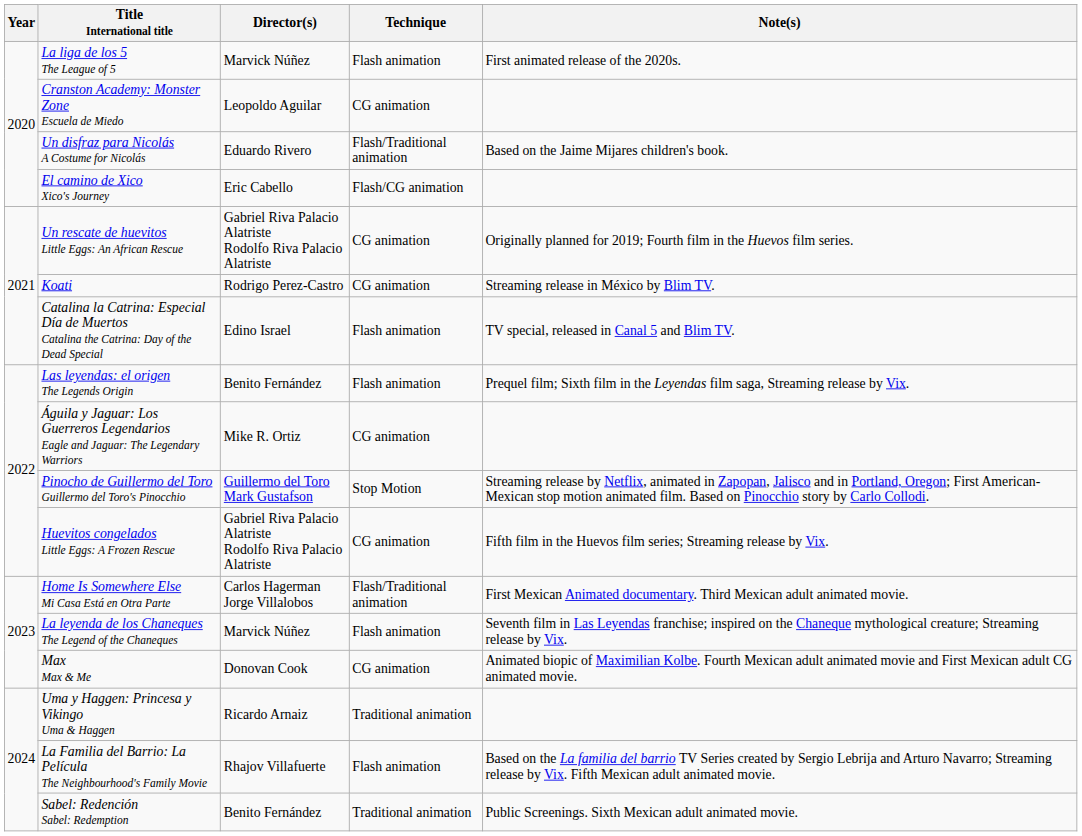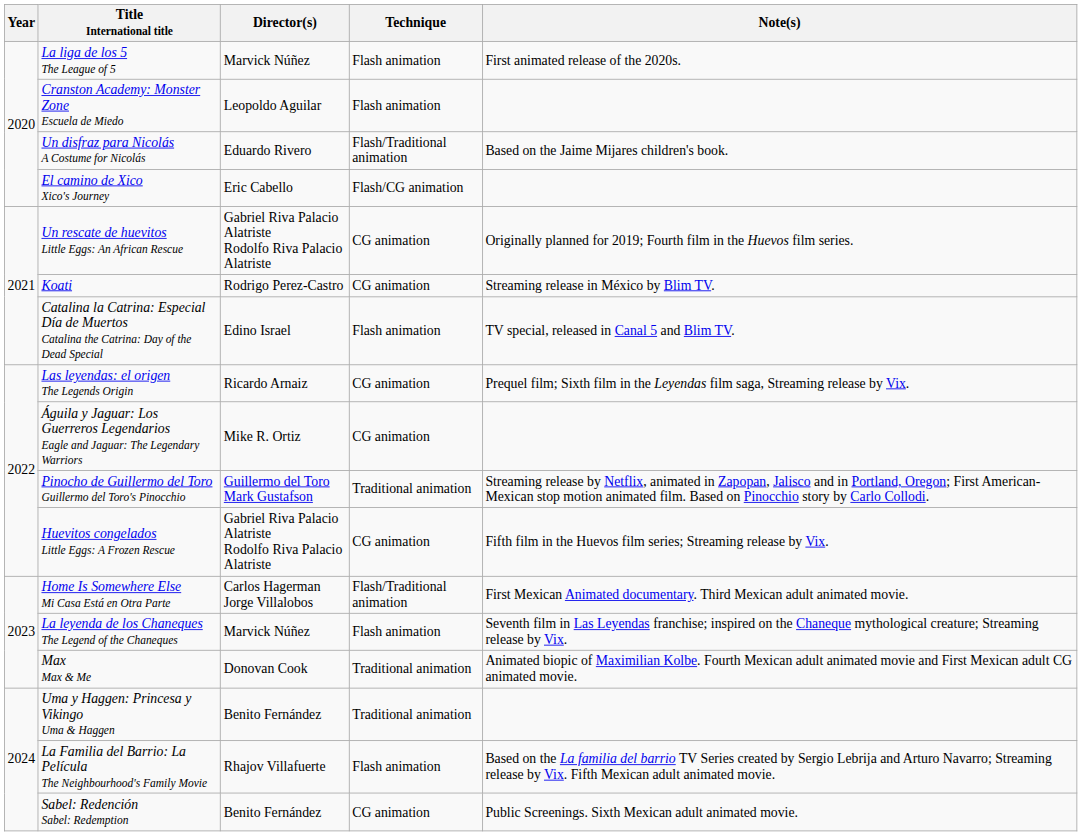Cranston Academy: Monster Zone Escuela de Miedo | Technique: CG animation -> Flash animation
Las leyendas: el origen The Legends Origin | Director(s): Benito Fernández -> Ricardo Arnaiz
Las leyendas: el origen The Legends Origin | Technique: Flash animation -> CG animation
Pinocho de Guillermo del Toro Guillermo del Toro's Pinocchio | Technique: Stop Motion -> Traditional animation
Max Max & Me | Technique: CG animation -> Traditional animation
Uma y Haggen: Princesa y Vikingo Uma & Haggen | Director(s): Ricardo Arnaiz -> Benito Fernández
Sabel: Redención Sabel: Redemption | Technique: Traditional animation -> CG animation
